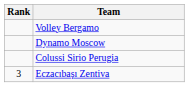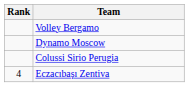Eczacıbaşı Zentiva | Rank: 3 -> 4
